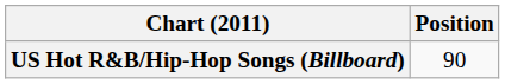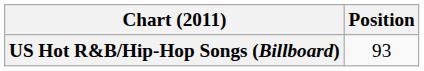US Hot R&B/Hip-Hop Songs (Billboard) | Position: 90 -> 93
